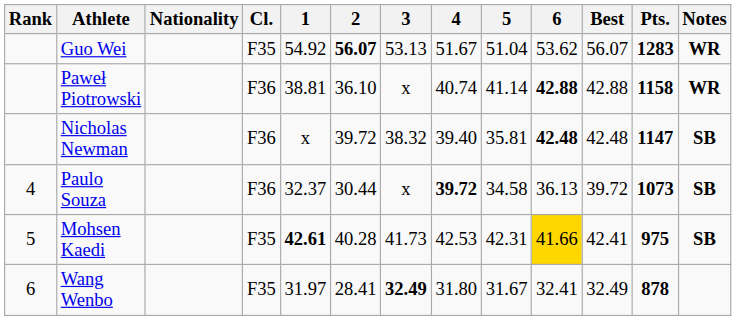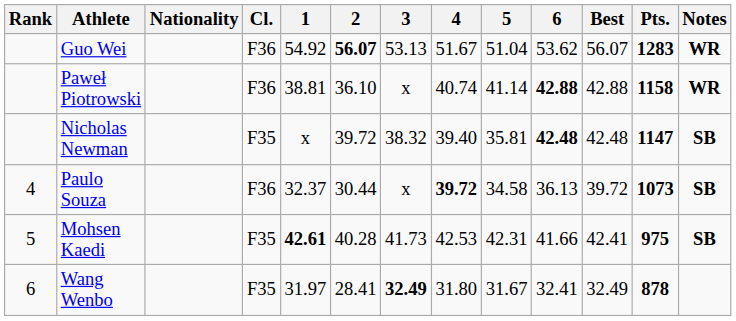Guo Wei | Cl.: F35 -> F36
Nicholas Newman | Cl.: F36 -> F35
Mohsen Kaedi | 6: gold background -> no background
